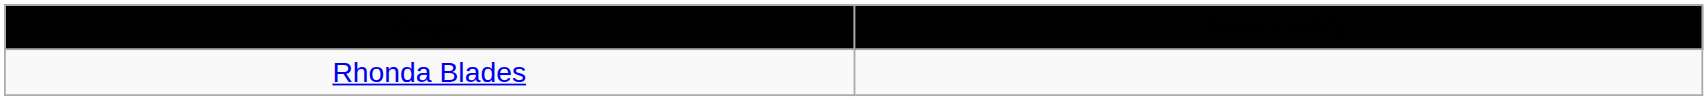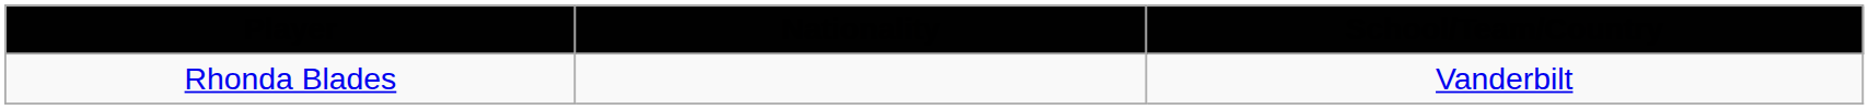+ column: School/Team/Country | Vanderbilt
